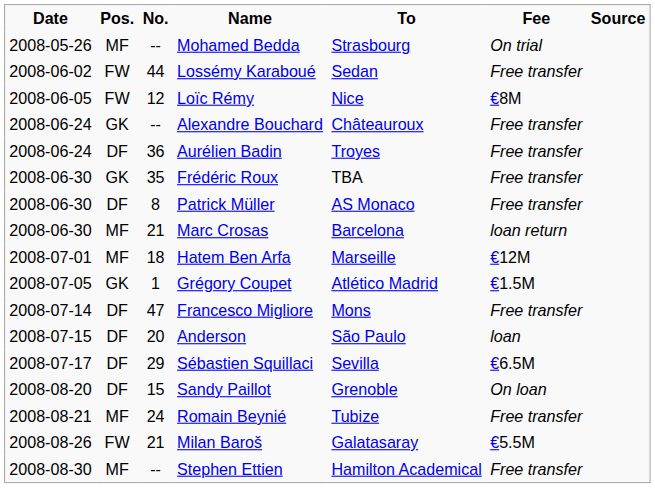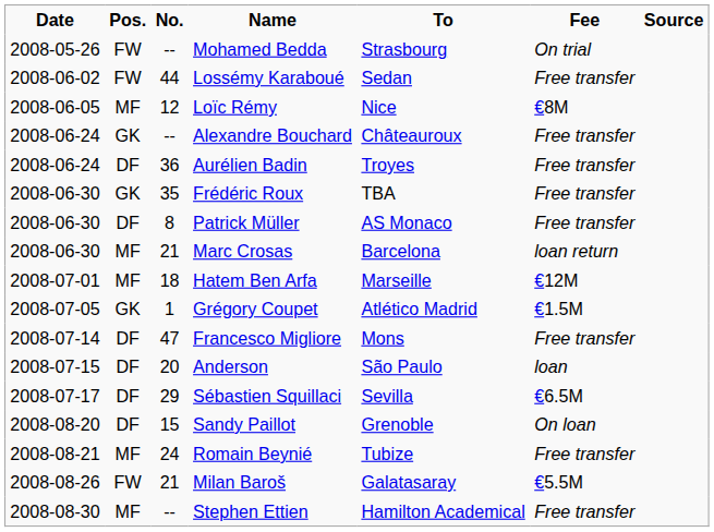Mohamed Bedda | Pos.: MF -> FW
Loïc Rémy | Pos.: FW -> MF
